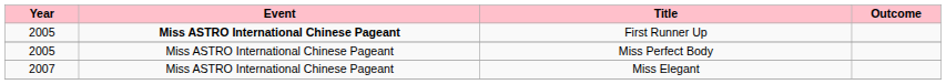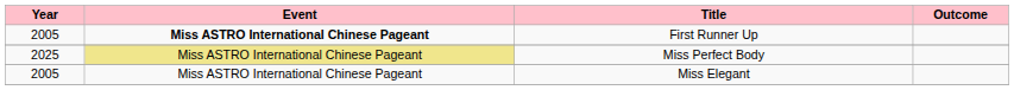Miss Perfect Body | Year: 2005 -> 2025
Miss Perfect Body | Event: no background -> khaki background
Miss Elegant | Year: 2007 -> 2005
